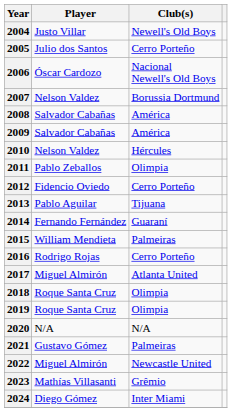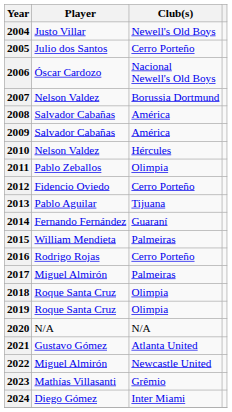2017 | Club(s): Atlanta United -> Palmeiras
2021 | Club(s): Palmeiras -> Atlanta United
